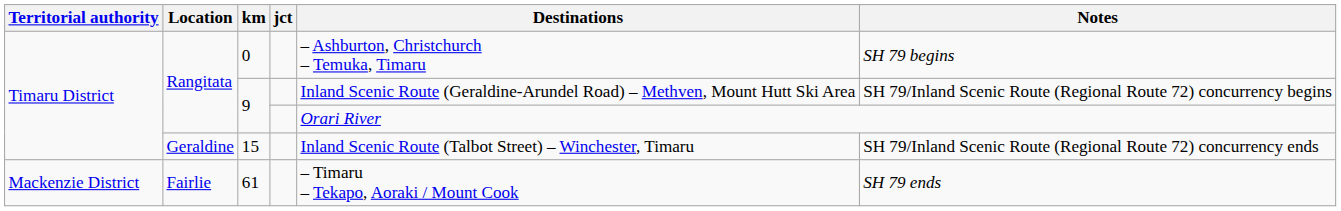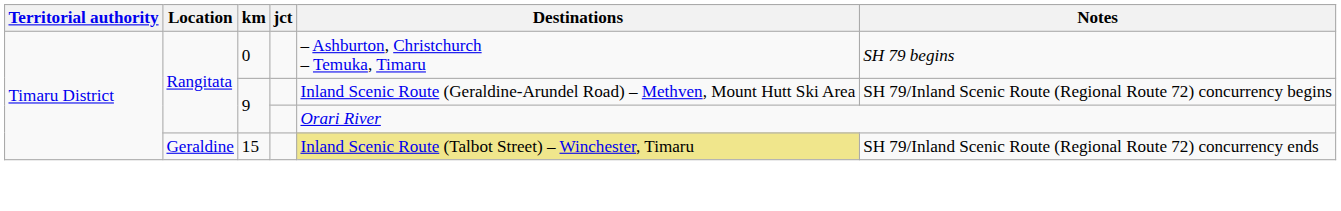15 | Destinations: no background -> khaki background
- row: Mackenzie District | Fairlie | 61 | – Timaru – Tekapo, Aoraki / Mount Cook | SH 79 ends
